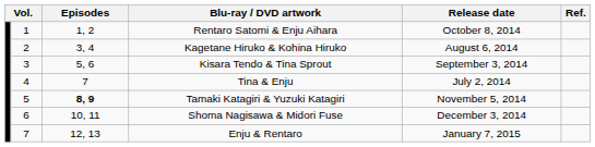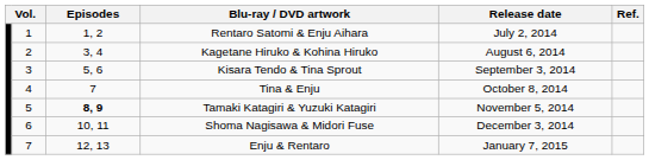Rentaro Satomi & Enju Aihara | Release date: October 8, 2014 -> July 2, 2014
Tina & Enju | Release date: July 2, 2014 -> October 8, 2014
